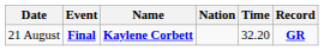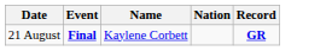- column: Time | 32.20
21 August | Name: bold -> normal
